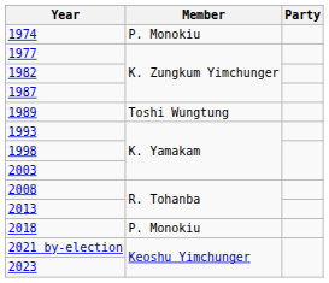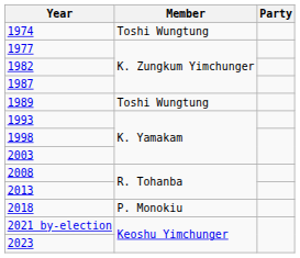1974 | Member: P. Monokiu -> Toshi Wungtung
